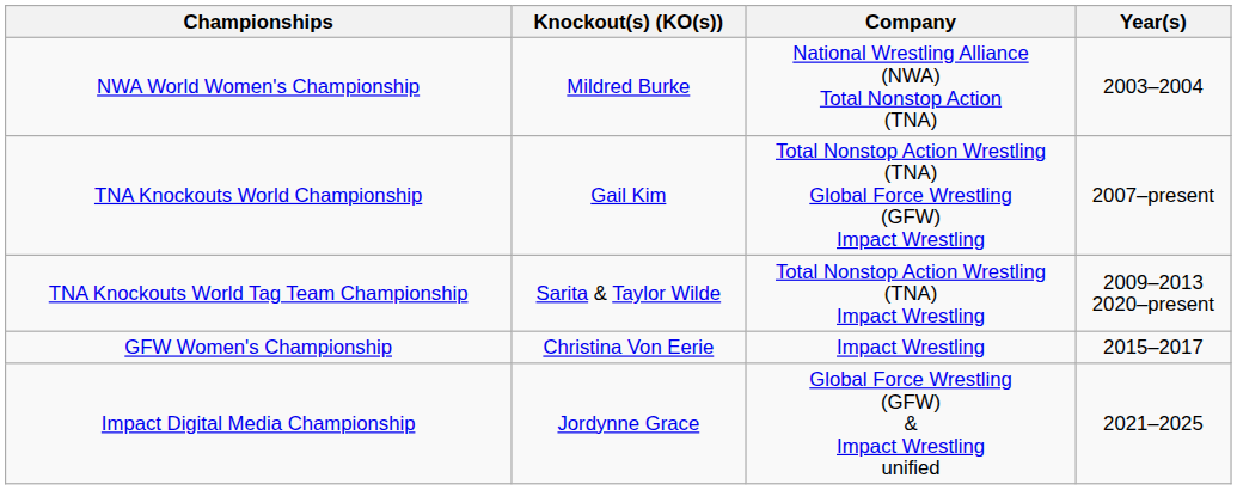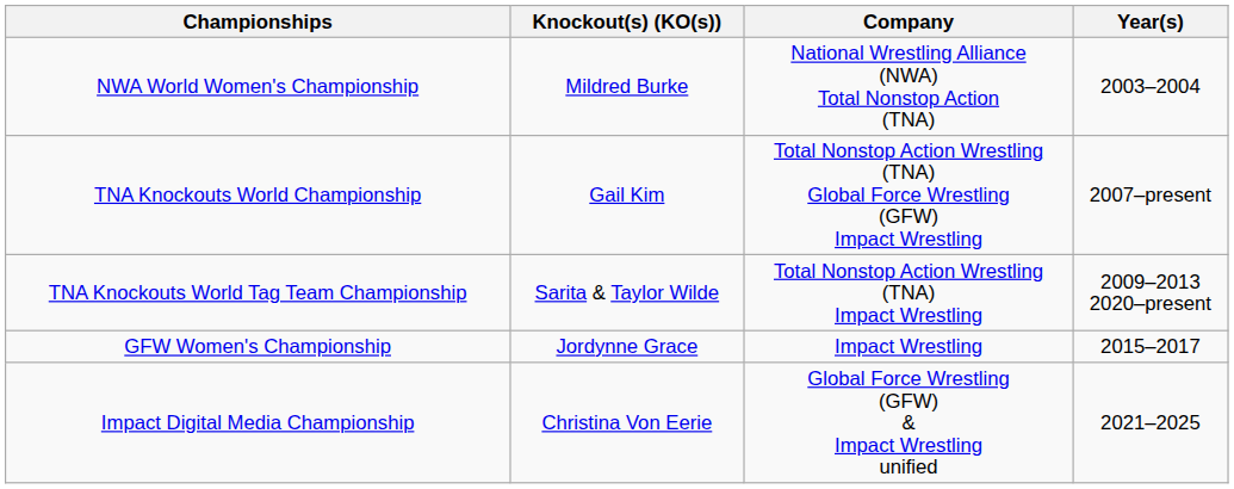GFW Women's Championship | Knockout(s) (KO(s)): Christina Von Eerie -> Jordynne Grace
Impact Digital Media Championship | Knockout(s) (KO(s)): Jordynne Grace -> Christina Von Eerie
